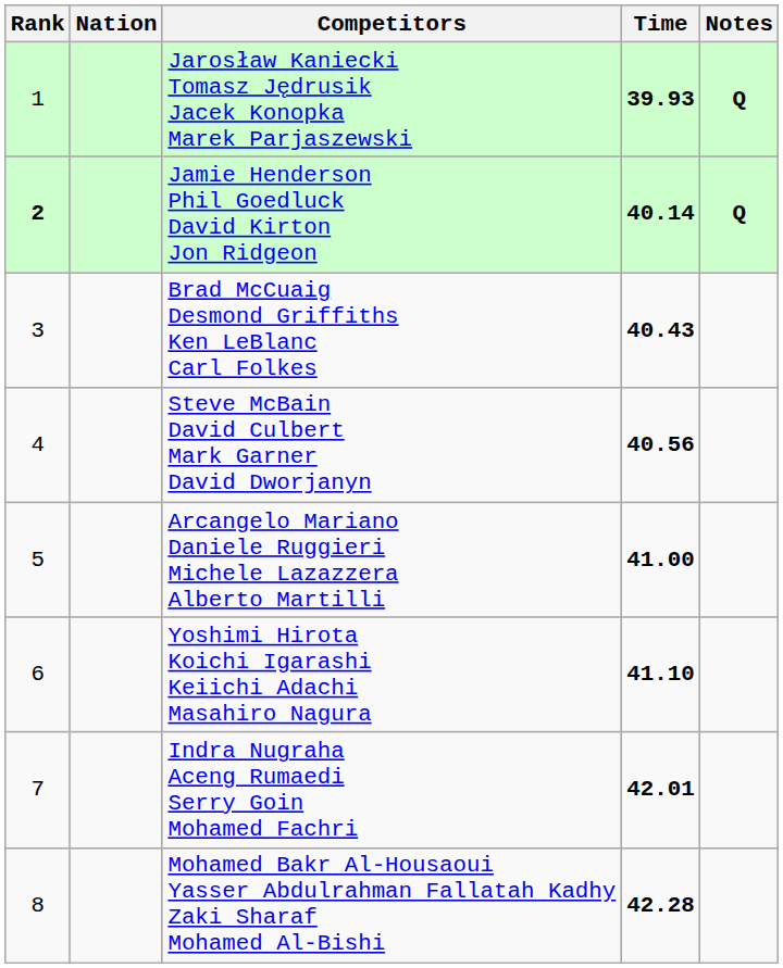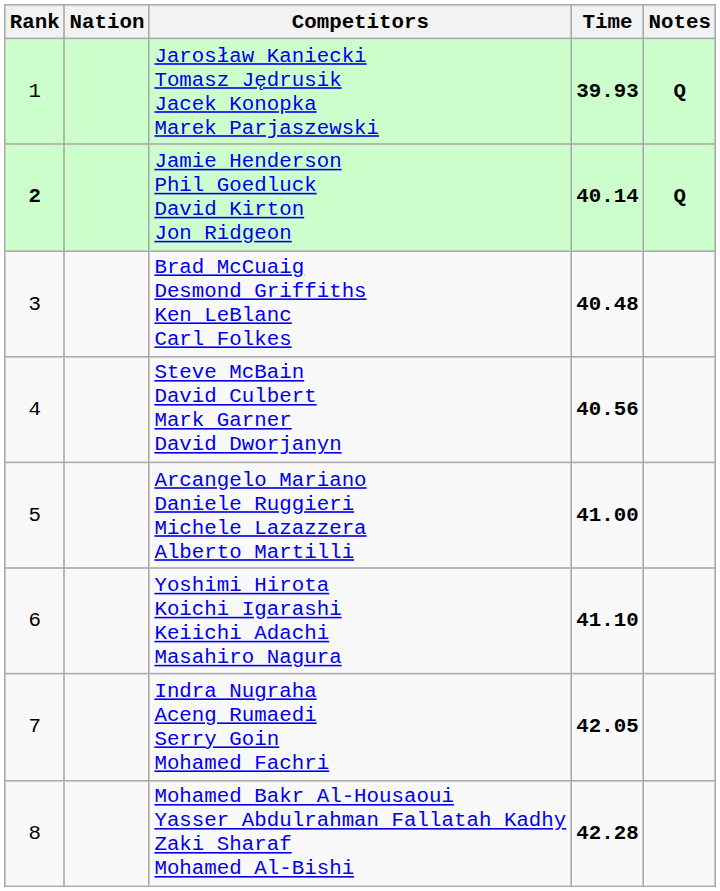Brad McCuaig Desmond Griffiths Ken LeBlanc Carl Folkes | Time: 40.43 -> 40.48
Indra Nugraha Aceng Rumaedi Serry Goin Mohamed Fachri | Time: 42.01 -> 42.05
